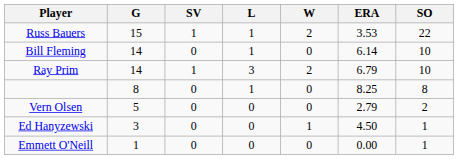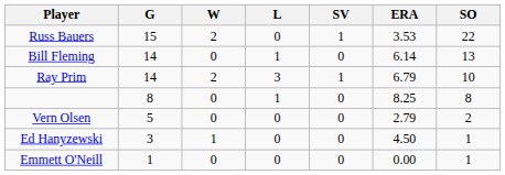columns swapped: W <-> SV
Russ Bauers | L: 1 -> 0
Bill Fleming | SO: 10 -> 13
